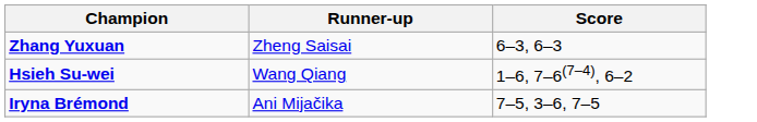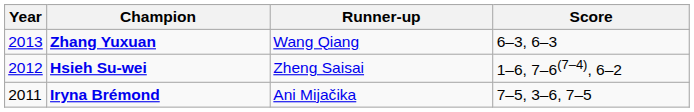+ column: Year | 2013 | 2012 | 2011
Zhang Yuxuan | Runner-up: Zheng Saisai -> Wang Qiang
Hsieh Su-wei | Runner-up: Wang Qiang -> Zheng Saisai
